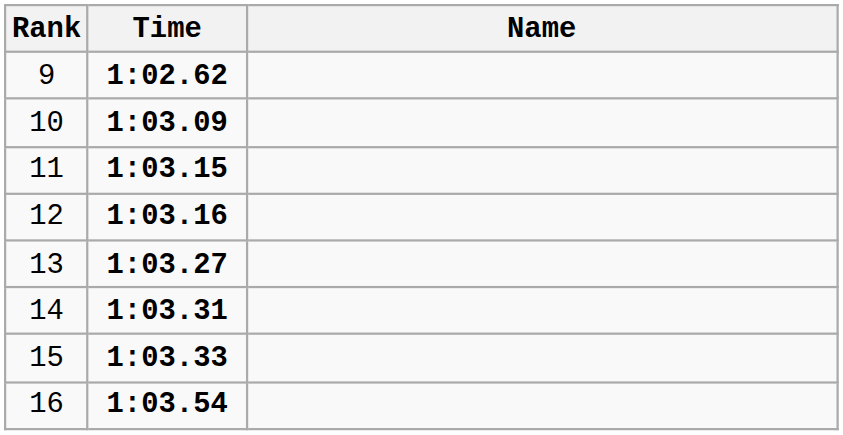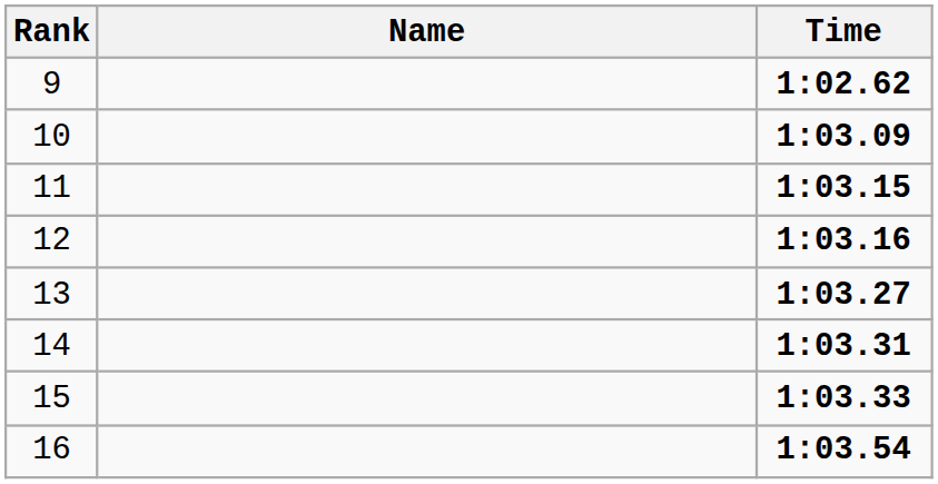columns swapped: Name <-> Time
